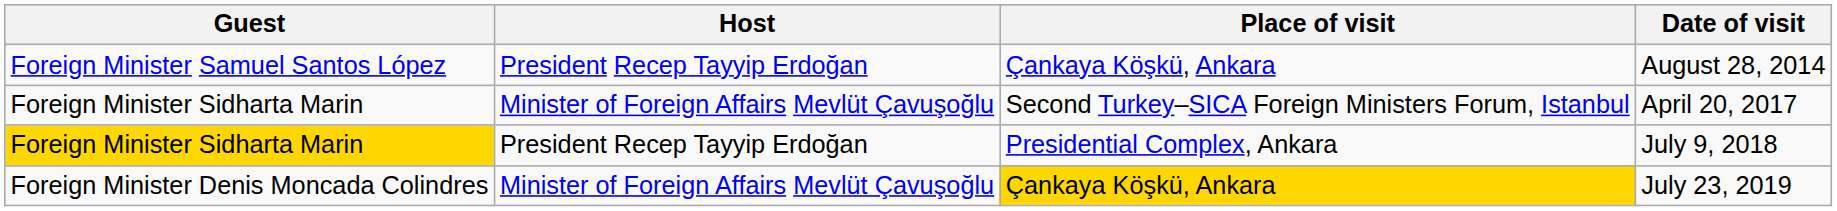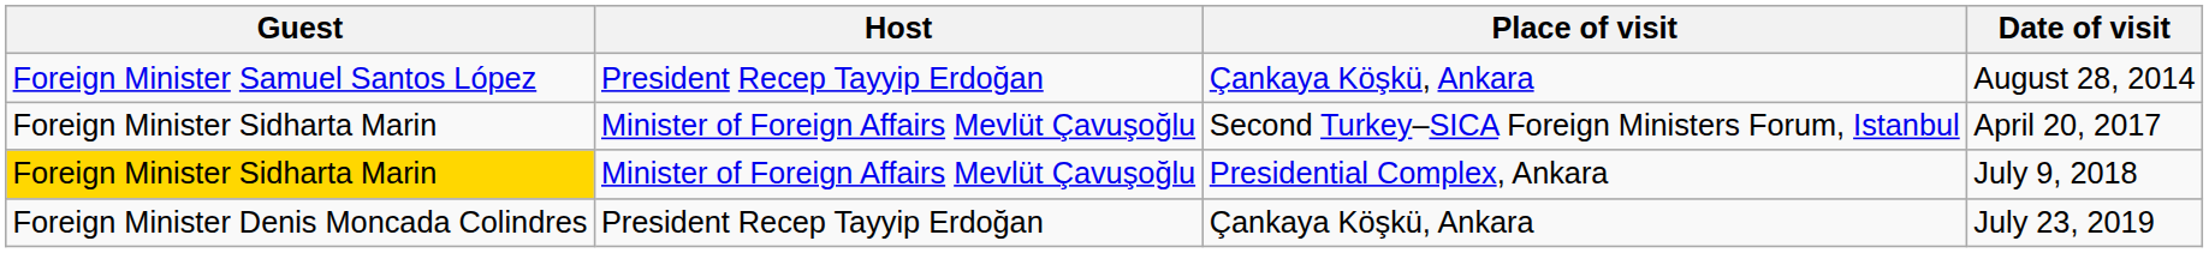July 9, 2018 | Host: President Recep Tayyip Erdoğan -> Minister of Foreign Affairs Mevlüt Çavuşoğlu
July 23, 2019 | Host: Minister of Foreign Affairs Mevlüt Çavuşoğlu -> President Recep Tayyip Erdoğan
July 23, 2019 | Place of visit: gold background -> no background
